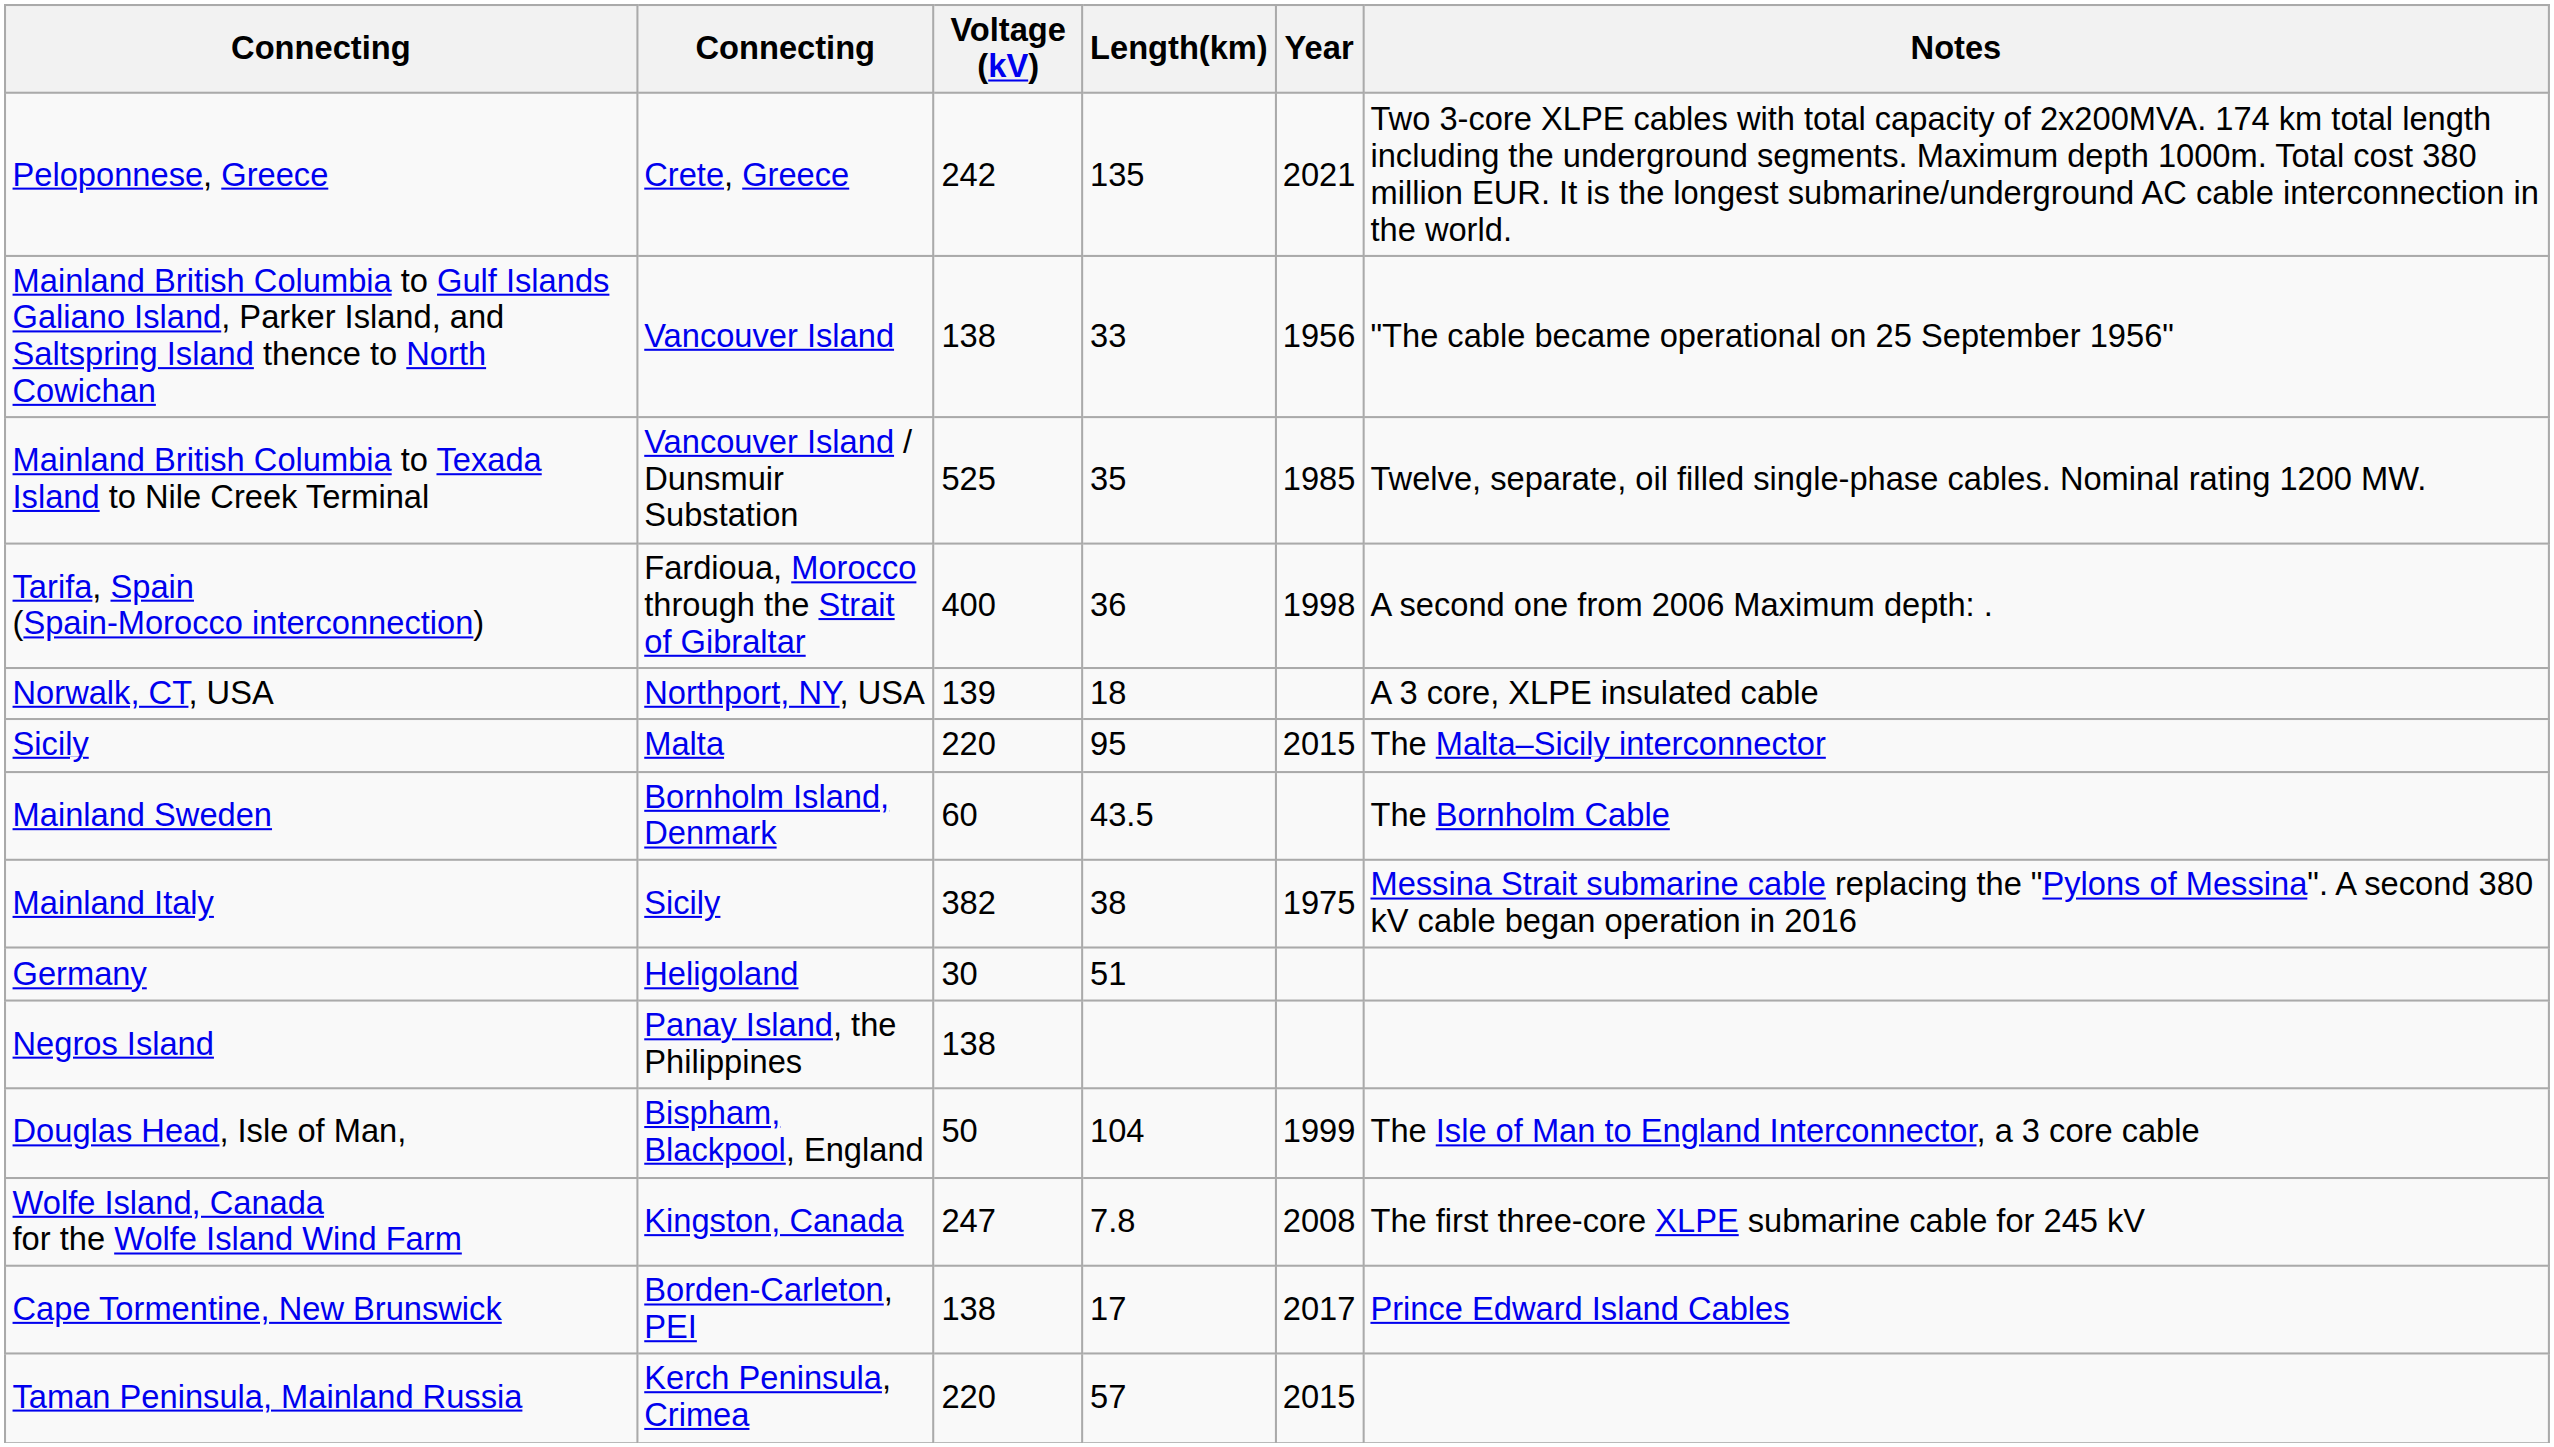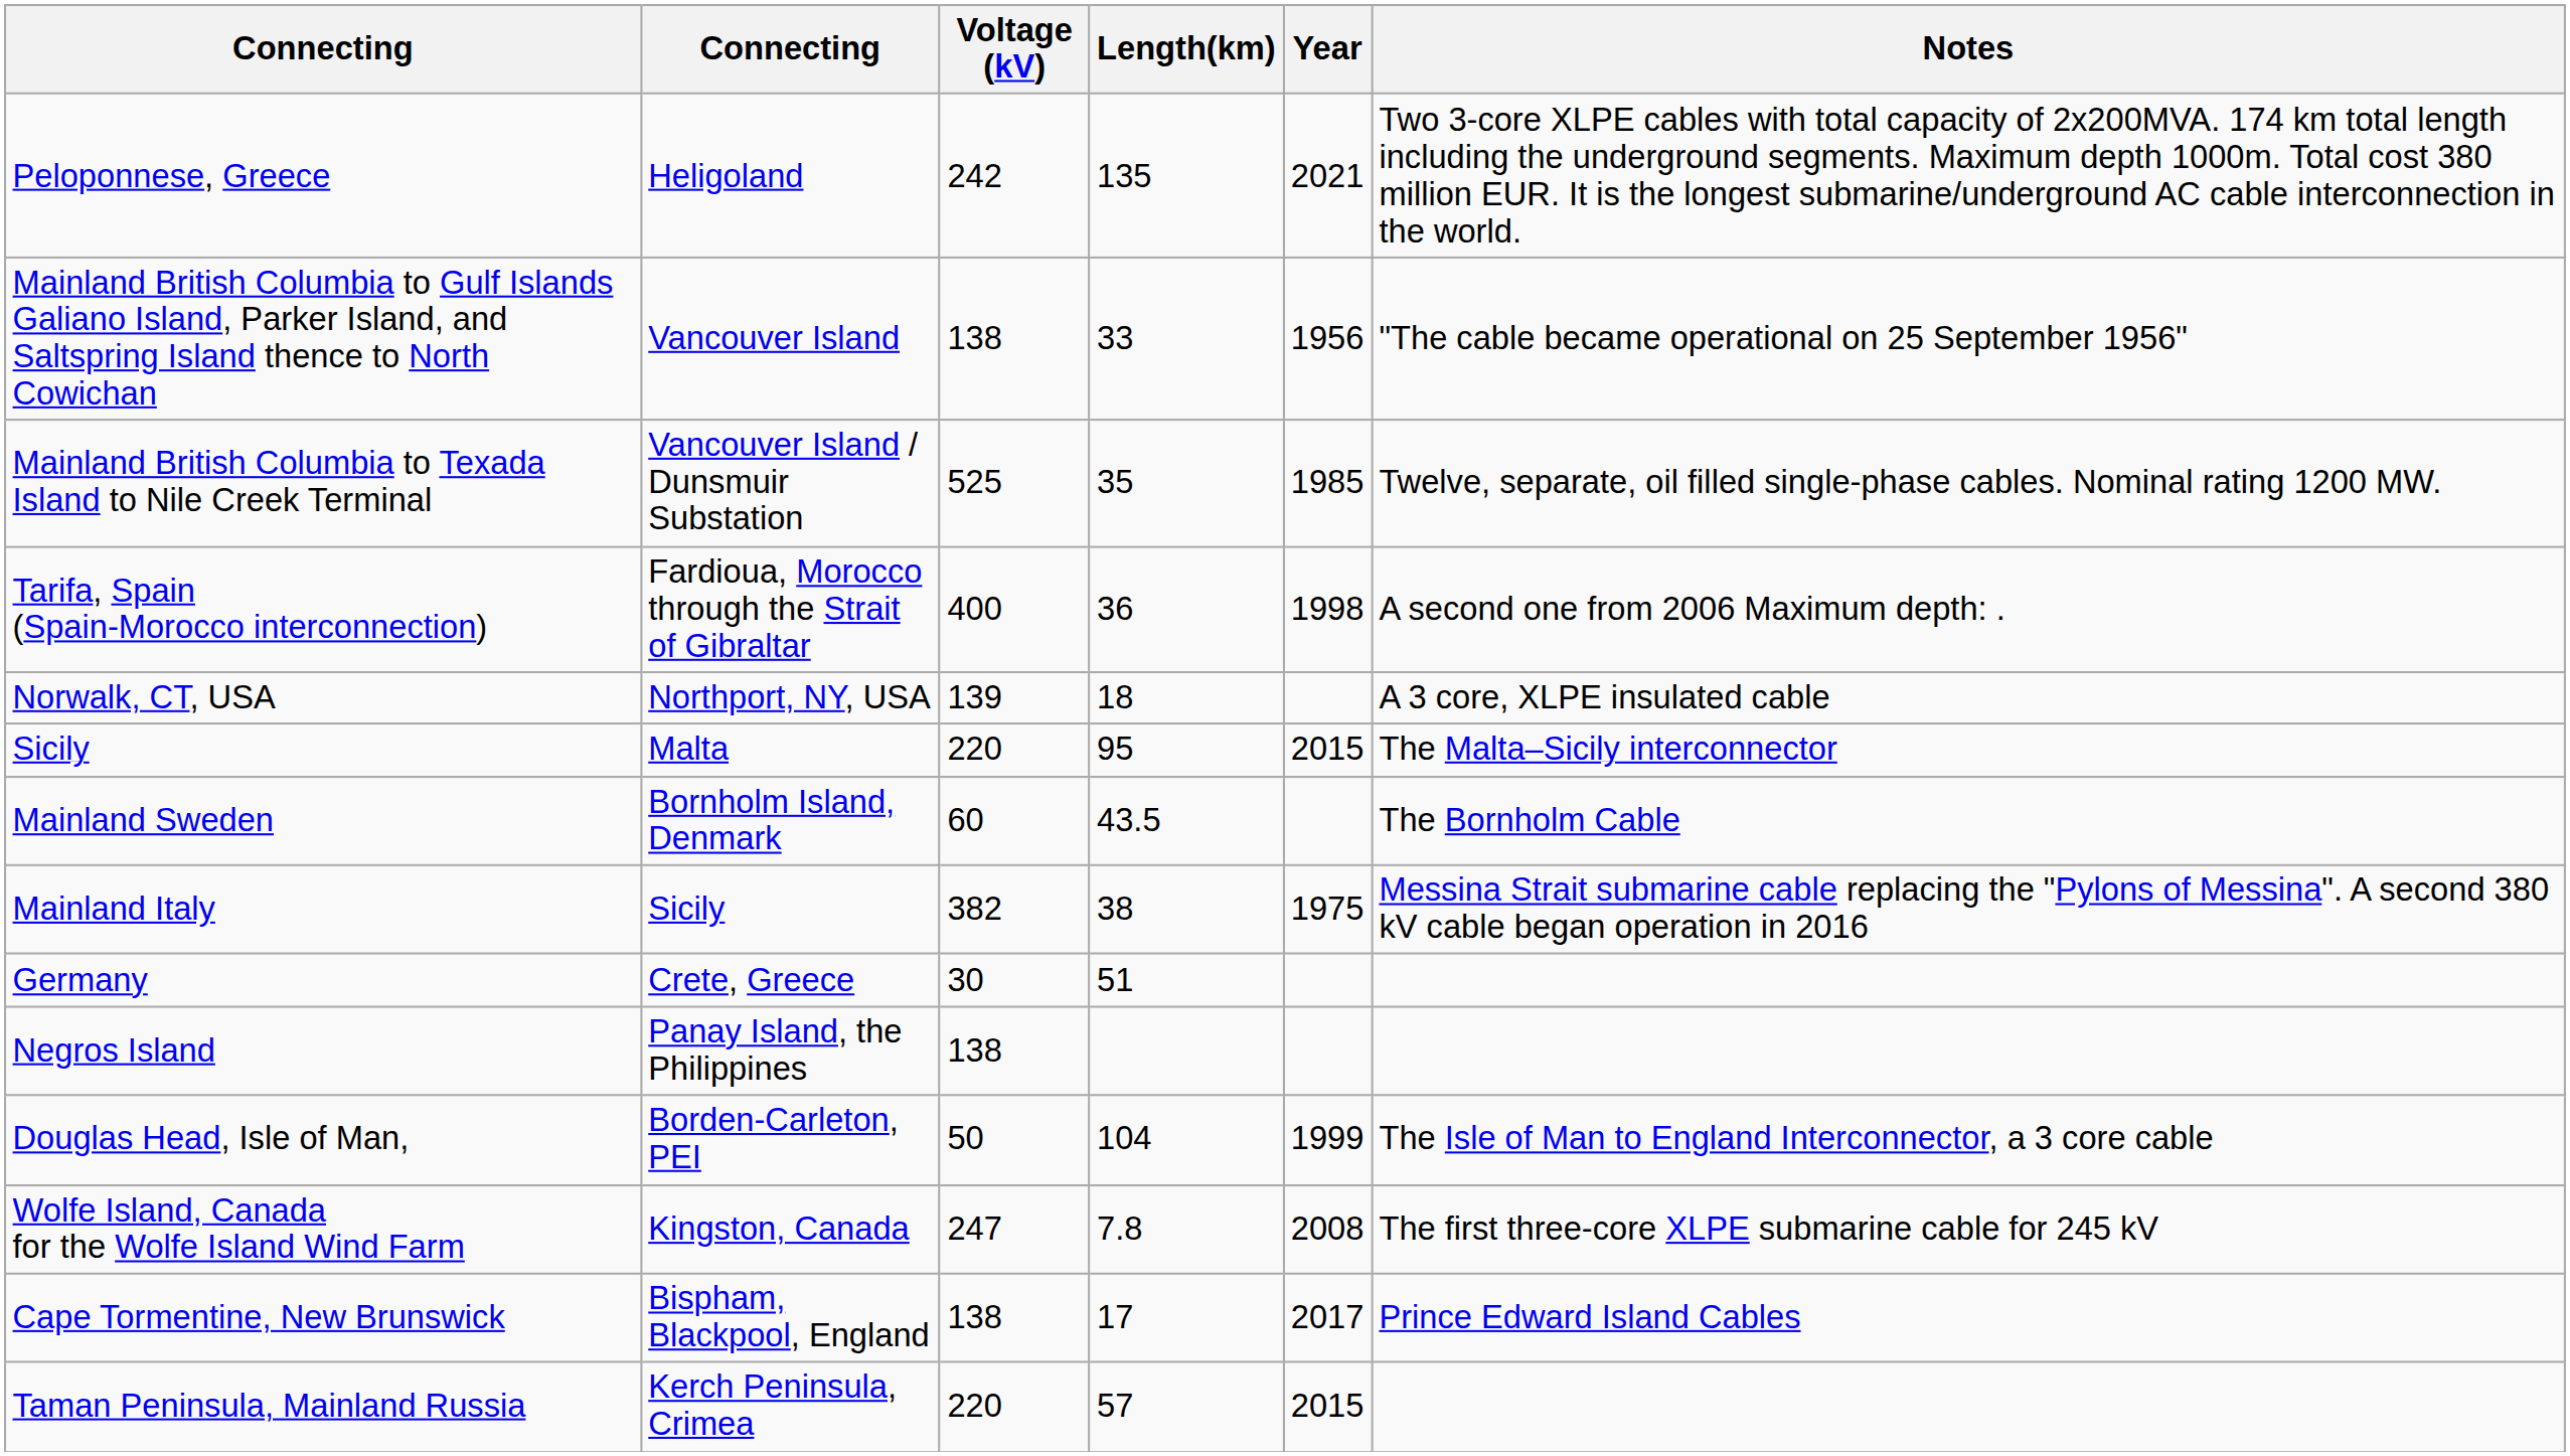Peloponnese, Greece | column 2: Crete, Greece -> Heligoland
Germany | column 2: Heligoland -> Crete, Greece
Douglas Head, Isle of Man, | column 2: Bispham, Blackpool, England -> Borden-Carleton, PEI
Cape Tormentine, New Brunswick | column 2: Borden-Carleton, PEI -> Bispham, Blackpool, England
